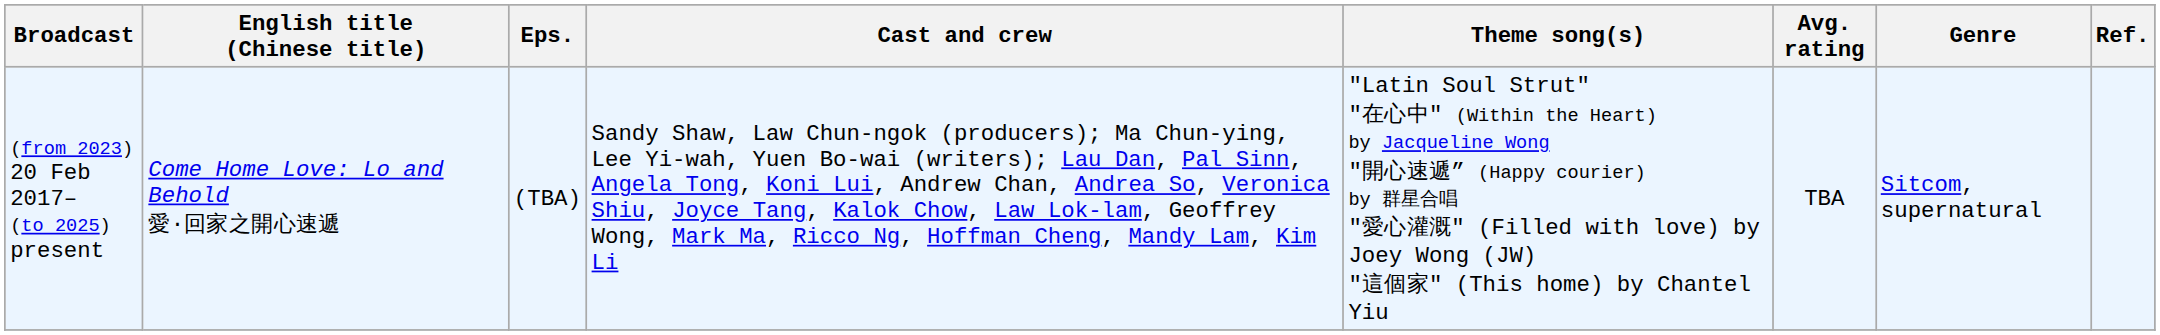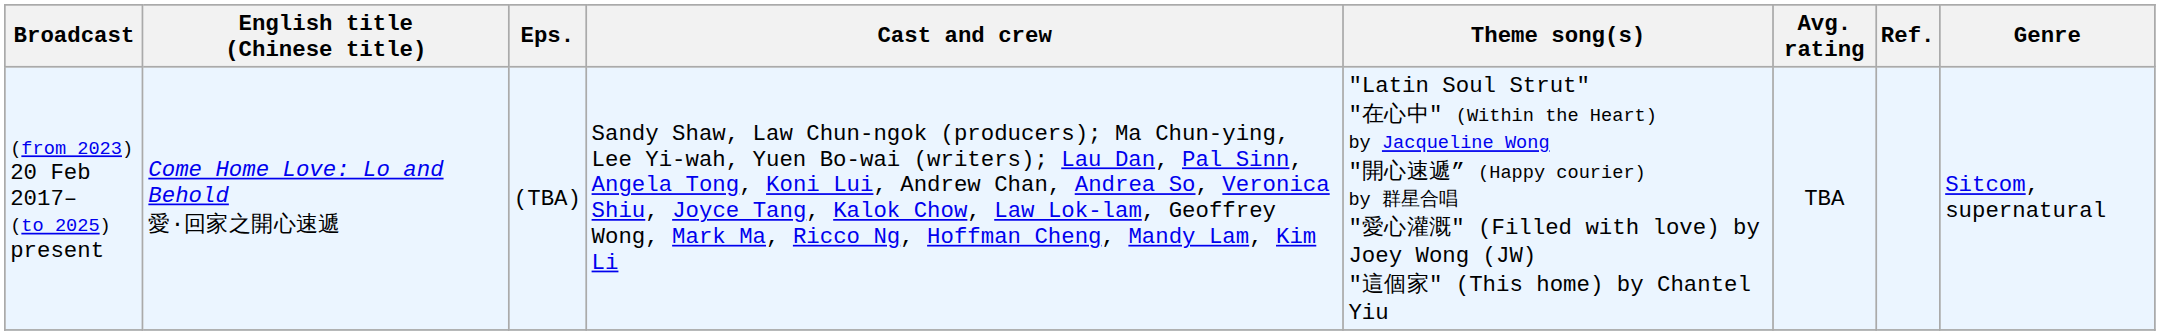columns swapped: Genre <-> Ref.
